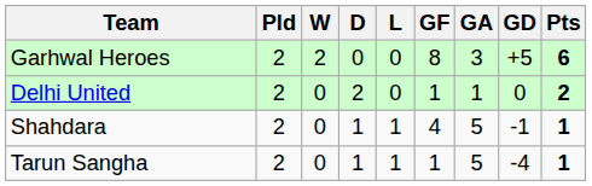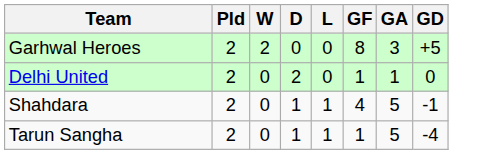- column: Pts | 6 | 2 | 1 | 1
